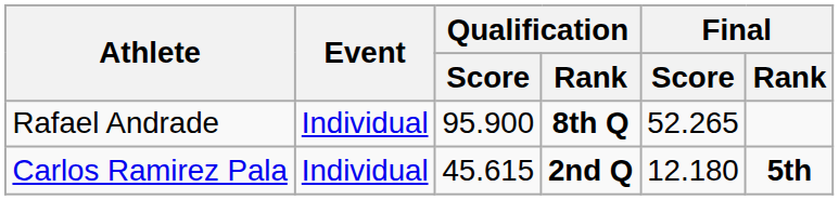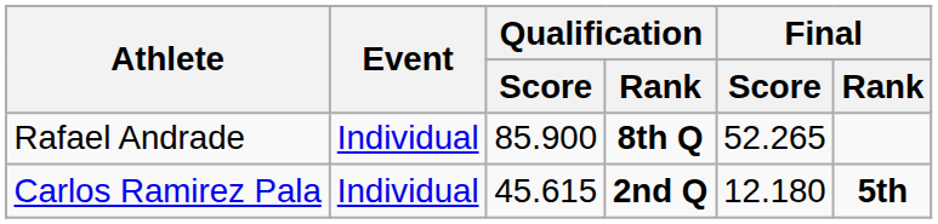Rafael Andrade | Qualification / Score: 95.900 -> 85.900
